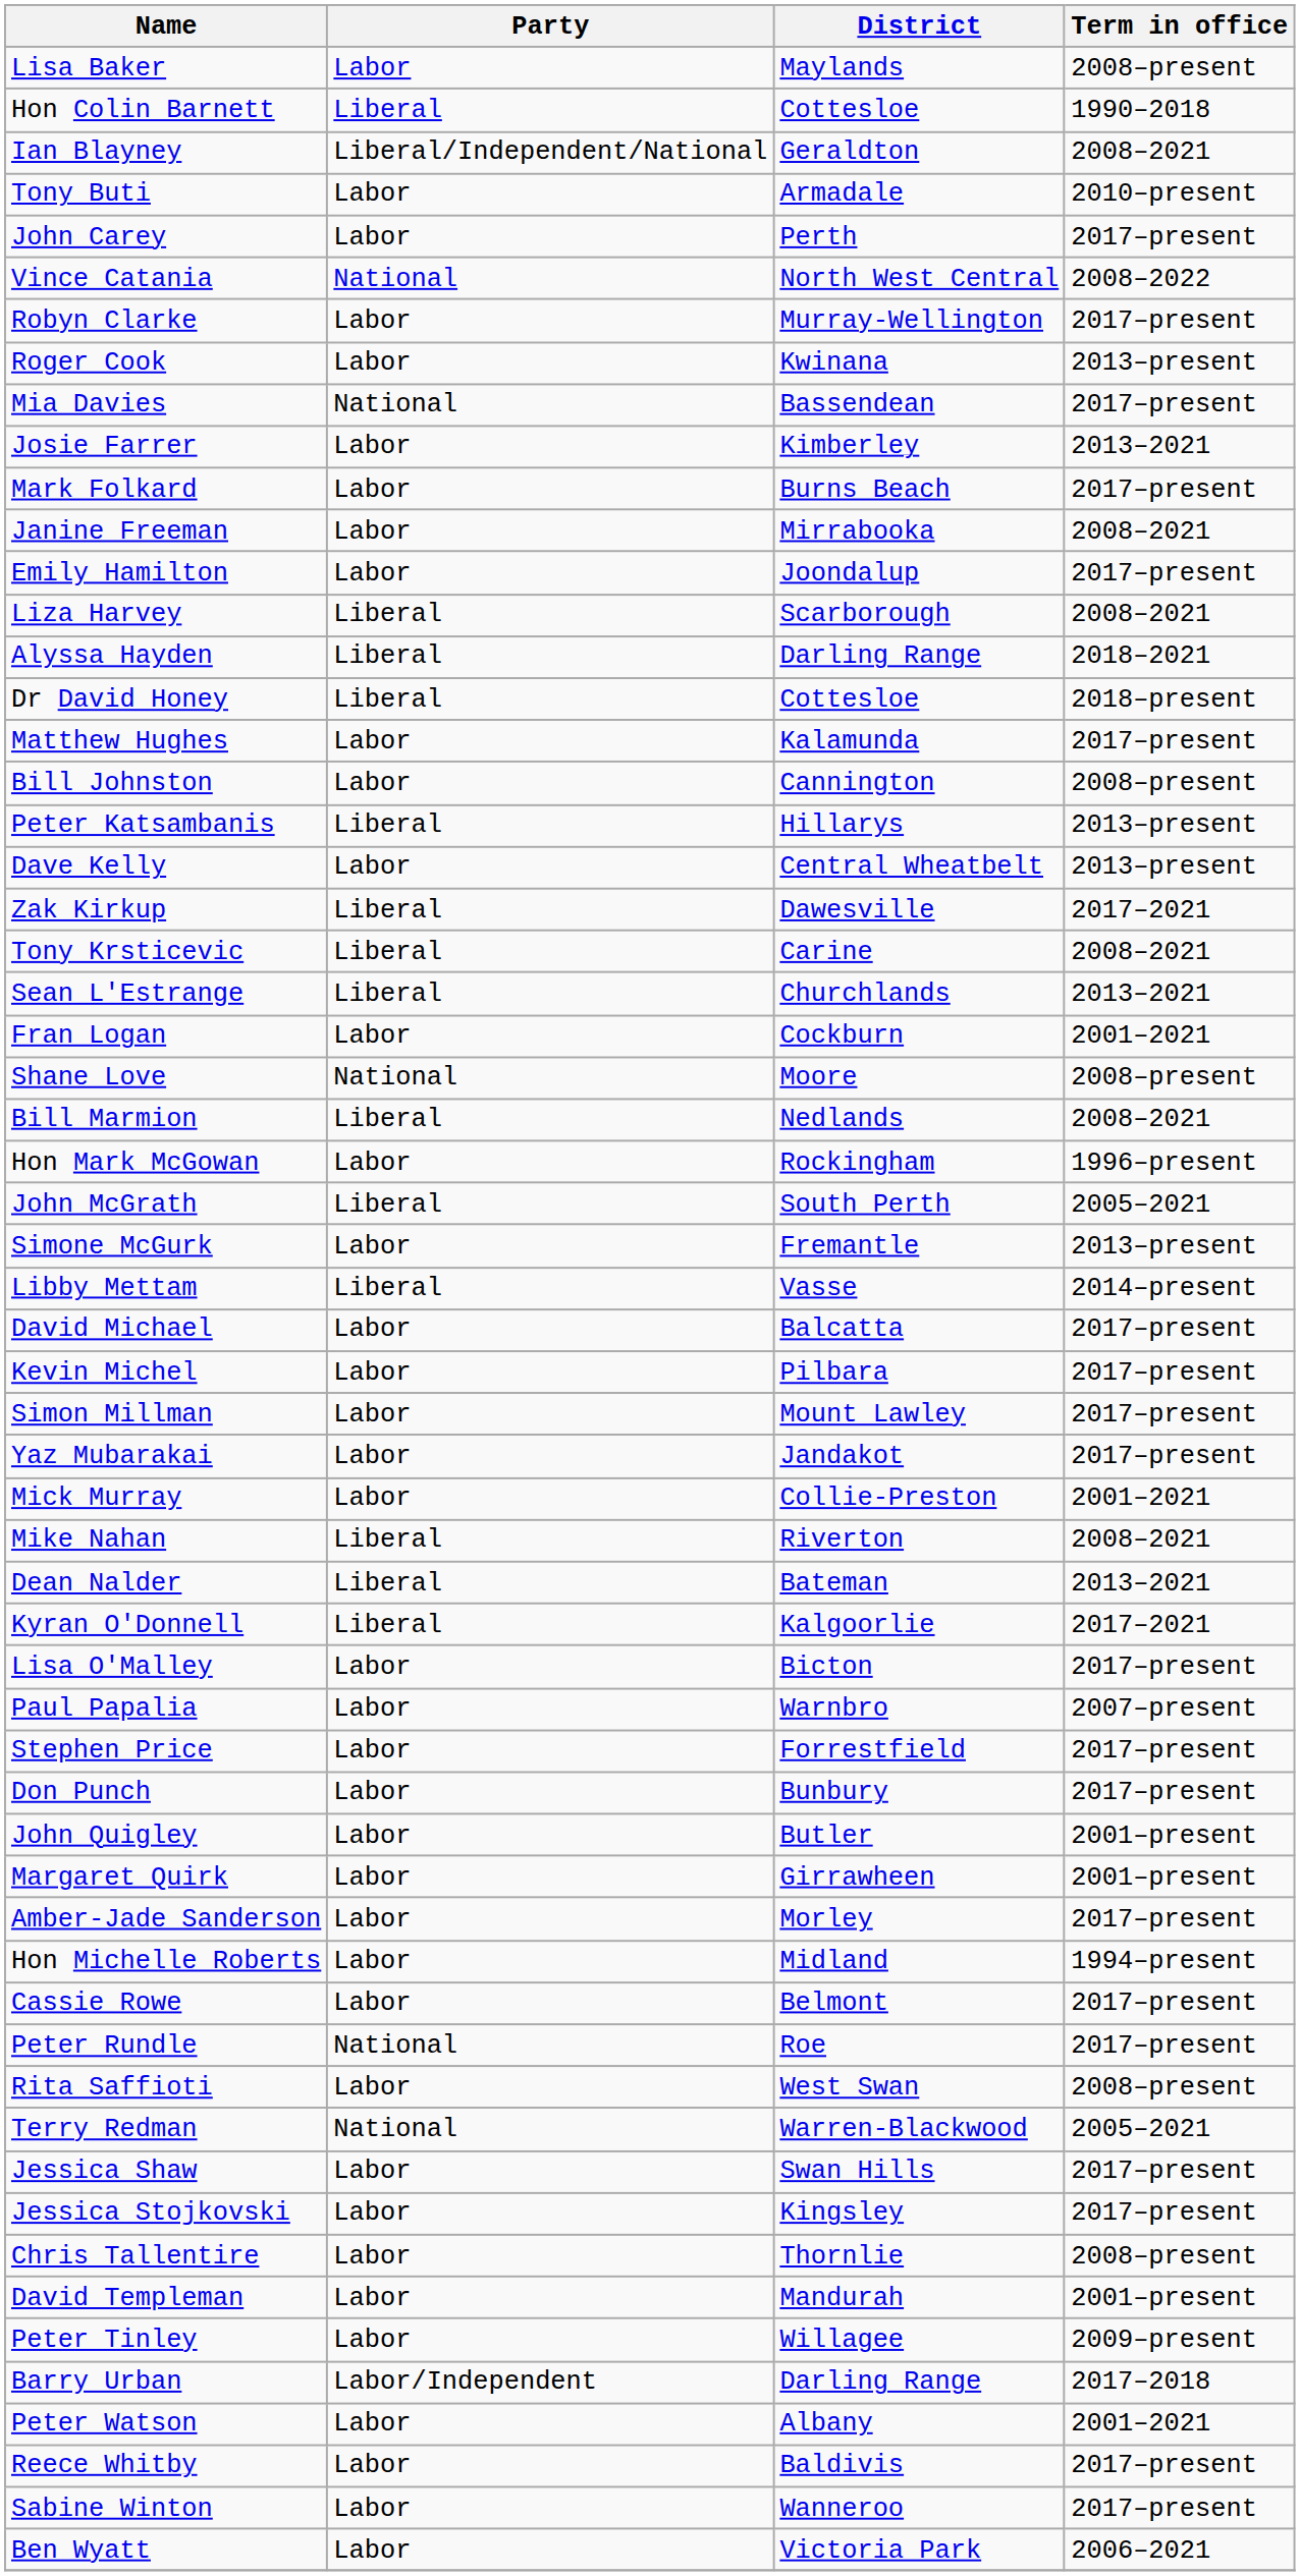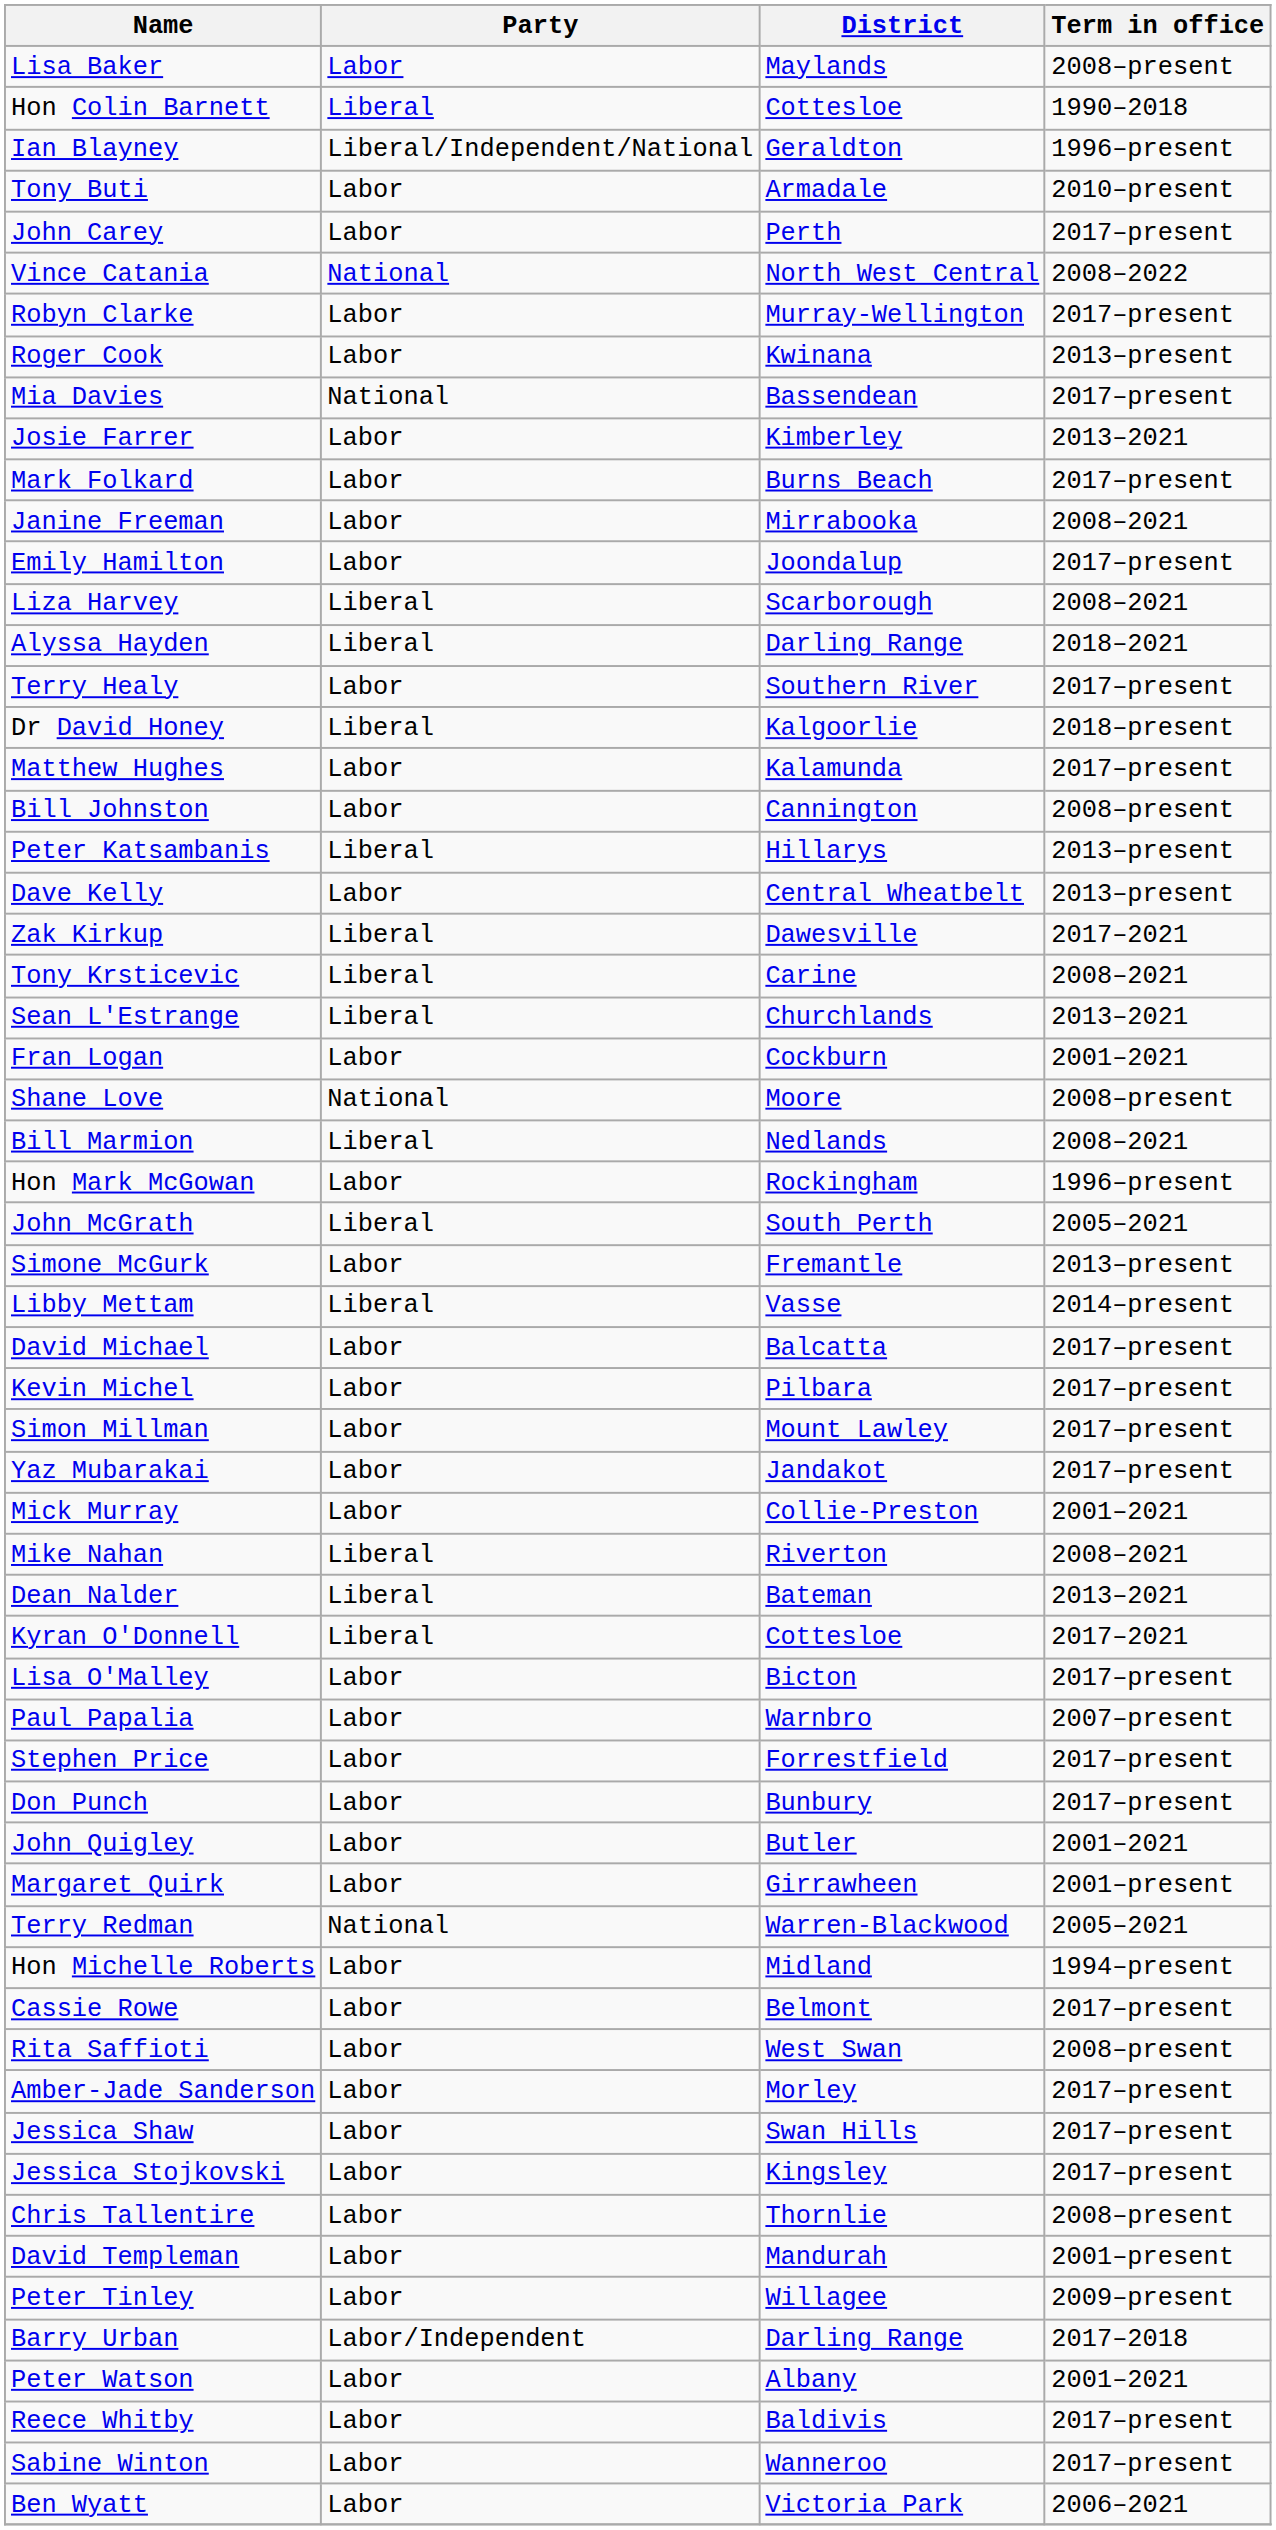Ian Blayney | Term in office: 2008–2021 -> 1996–present
+ row: Terry Healy | Labor | Southern River | 2017–present
Dr David Honey | District: Cottesloe -> Kalgoorlie
Kyran O'Donnell | District: Kalgoorlie -> Cottesloe
John Quigley | Term in office: 2001–present -> 2001–2021
rows swapped: Terry Redman <-> Amber-Jade Sanderson
- row: Peter Rundle | National | Roe | 2017–present
